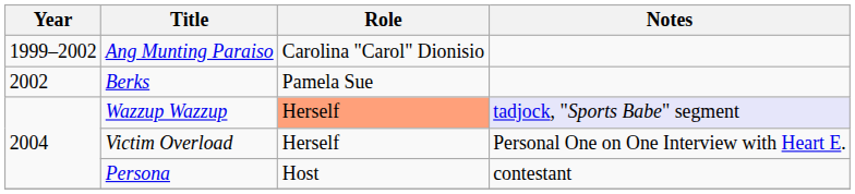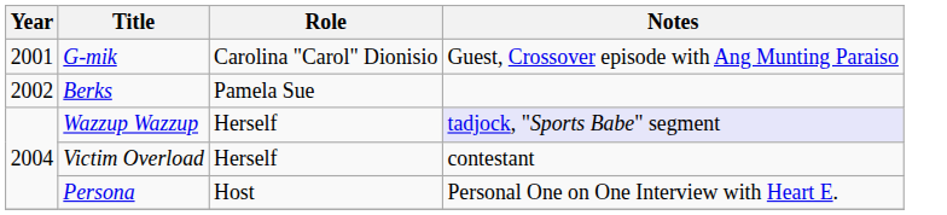- row: 1999–2002 | Ang Munting Paraiso | Carolina "Carol" Dionisio
+ row: 2001 | G-mik | Carolina "Carol" Dionisio | Guest, Crossover episode with Ang Munting Paraiso
Wazzup Wazzup | Role: lightsalmon background -> no background
Victim Overload | Notes: Personal One on One Interview with Heart E. -> contestant
Persona | Notes: contestant -> Personal One on One Interview with Heart E.
